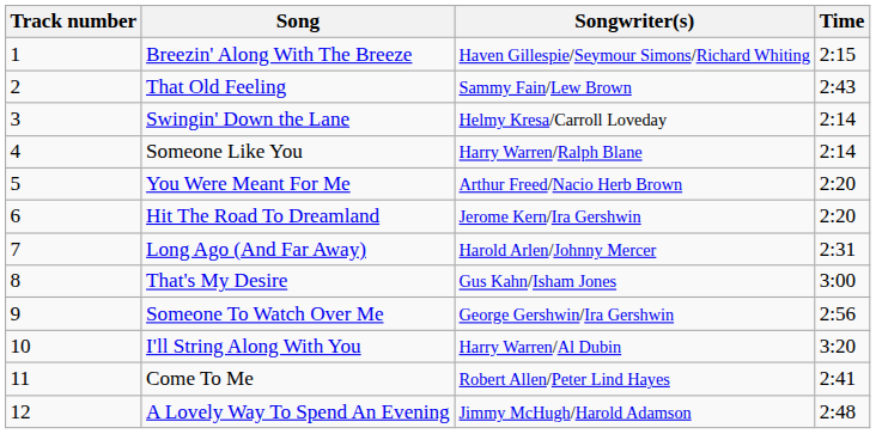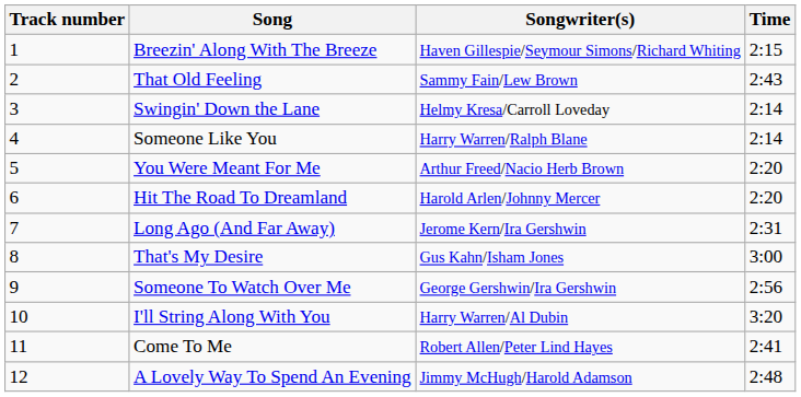Hit The Road To Dreamland | Songwriter(s): Jerome Kern/Ira Gershwin -> Harold Arlen/Johnny Mercer
Long Ago (And Far Away) | Songwriter(s): Harold Arlen/Johnny Mercer -> Jerome Kern/Ira Gershwin
